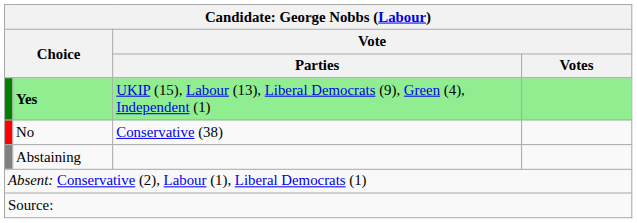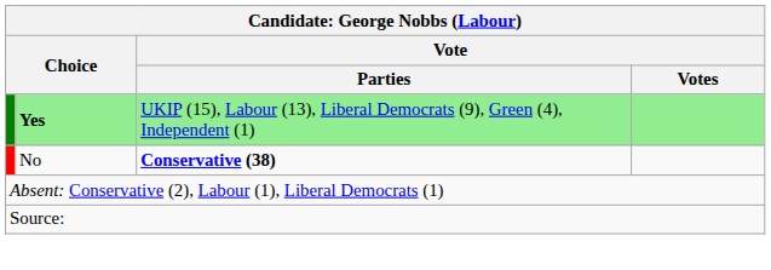No | Vote / Parties: normal -> bold
- row: Abstaining
